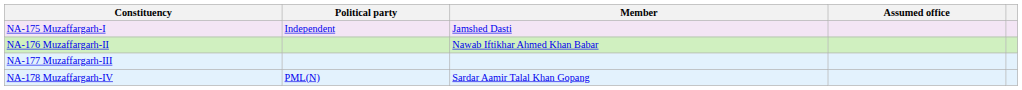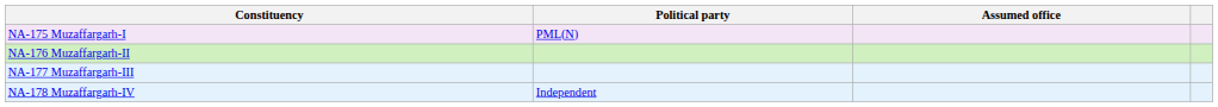- column: Member | Jamshed Dasti | Nawab Iftikhar Ahmed Khan Babar | Sardar Aamir Talal Khan Gopang
NA-175 Muzaffargarh-I | Political party: Independent -> PML(N)
NA-178 Muzaffargarh-IV | Political party: PML(N) -> Independent
